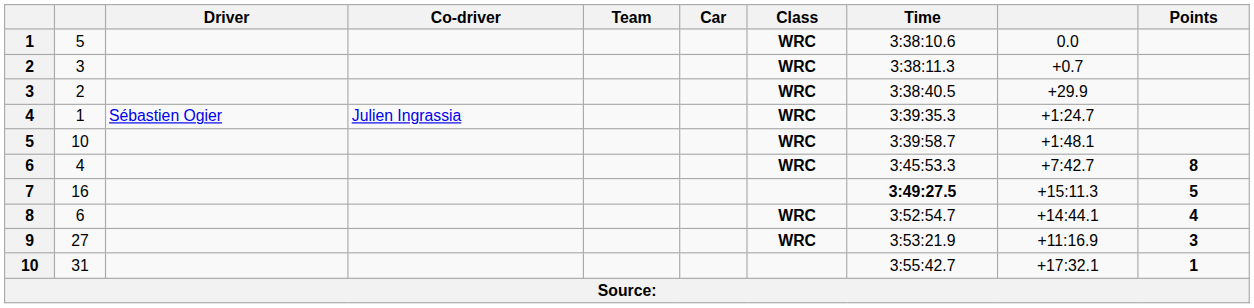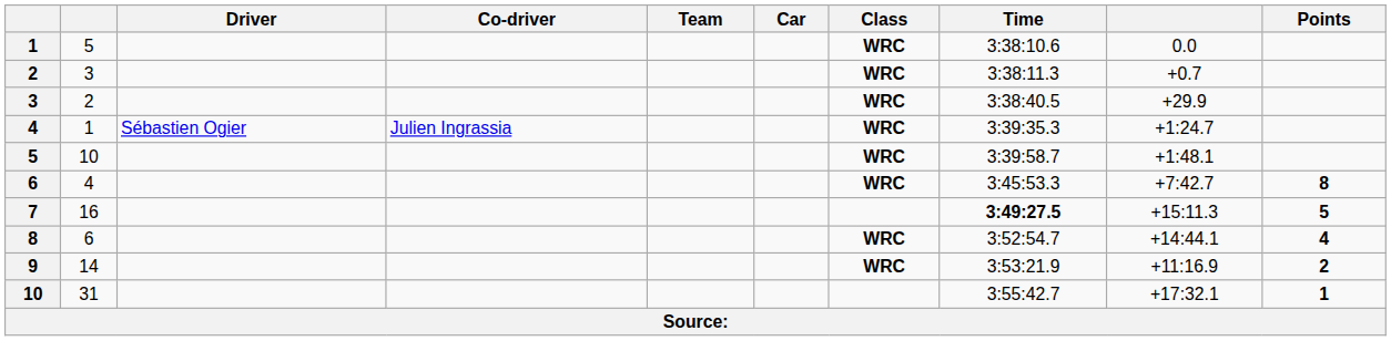9 | column 2: 27 -> 14
9 | Points: 3 -> 2
